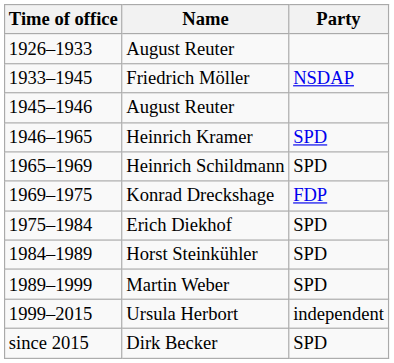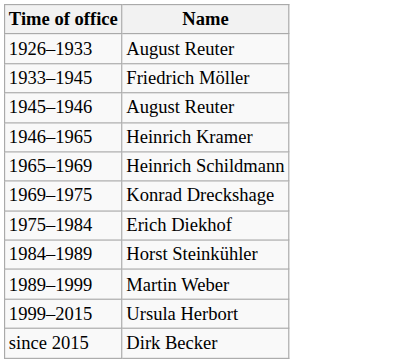- column: Party | NSDAP | SPD | SPD | FDP | SPD | SPD | SPD | independent | SPD
